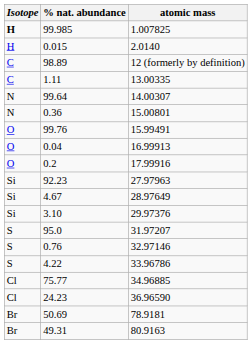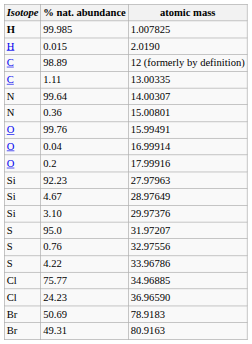0.015 | atomic mass: 2.0140 -> 2.0190
0.04 | atomic mass: 16.99913 -> 16.99914
0.76 | atomic mass: 32.97146 -> 32.97556
50.69 | atomic mass: 78.9181 -> 78.9183
